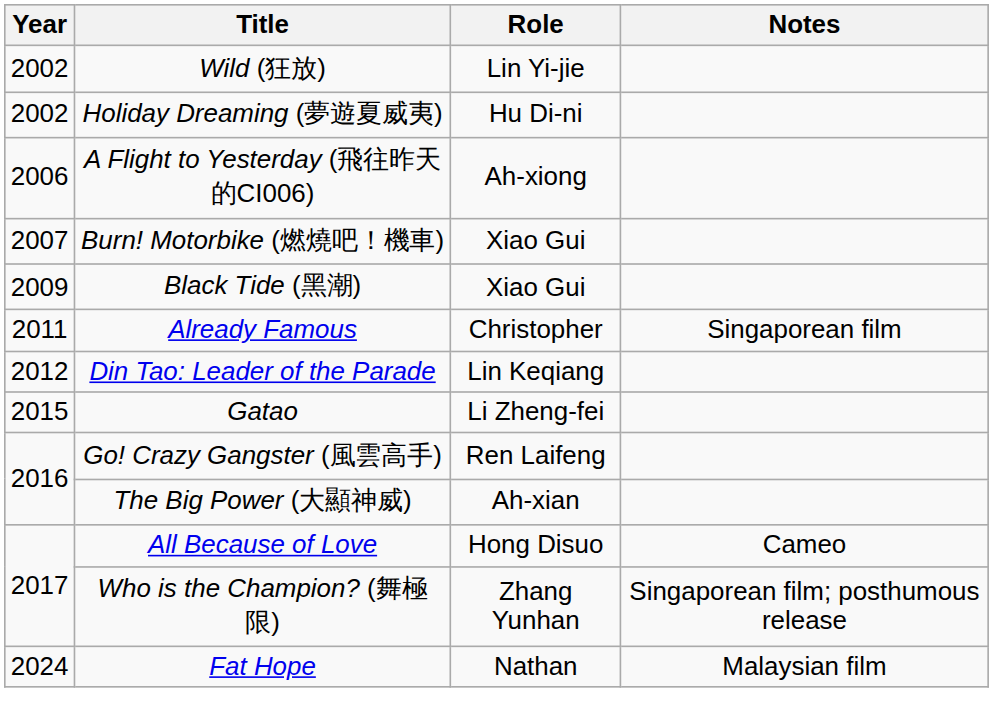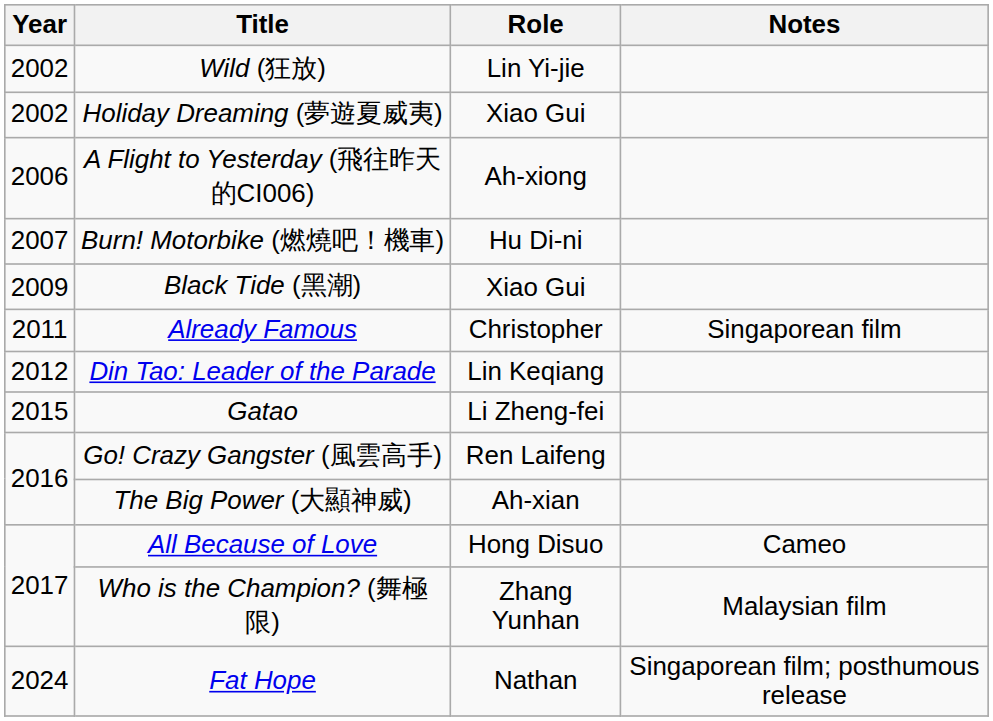Holiday Dreaming (夢遊夏威夷) | Role: Hu Di-ni -> Xiao Gui
Burn! Motorbike (燃燒吧！機車) | Role: Xiao Gui -> Hu Di-ni
Who is the Champion? (舞極限) | Notes: Singaporean film; posthumous release -> Malaysian film
Fat Hope | Notes: Malaysian film -> Singaporean film; posthumous release
